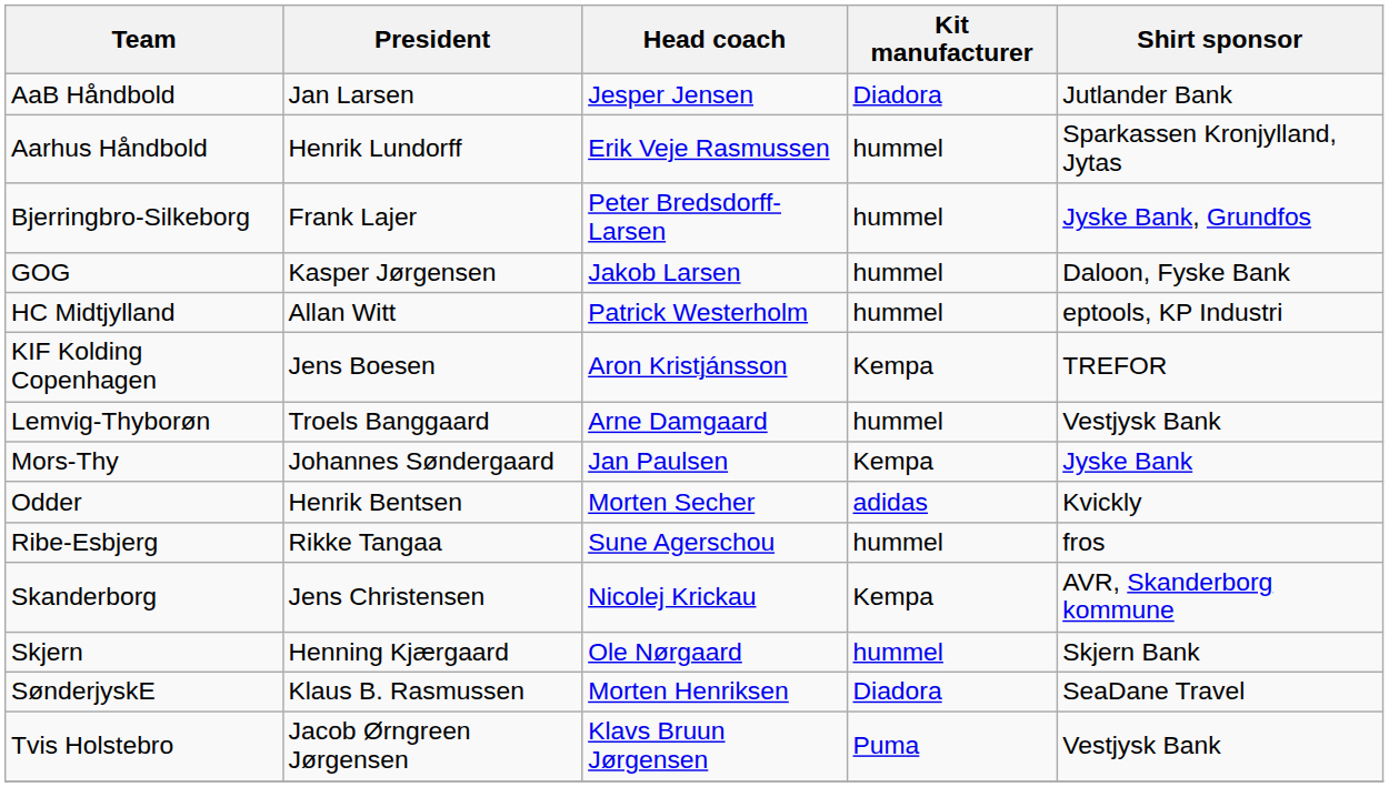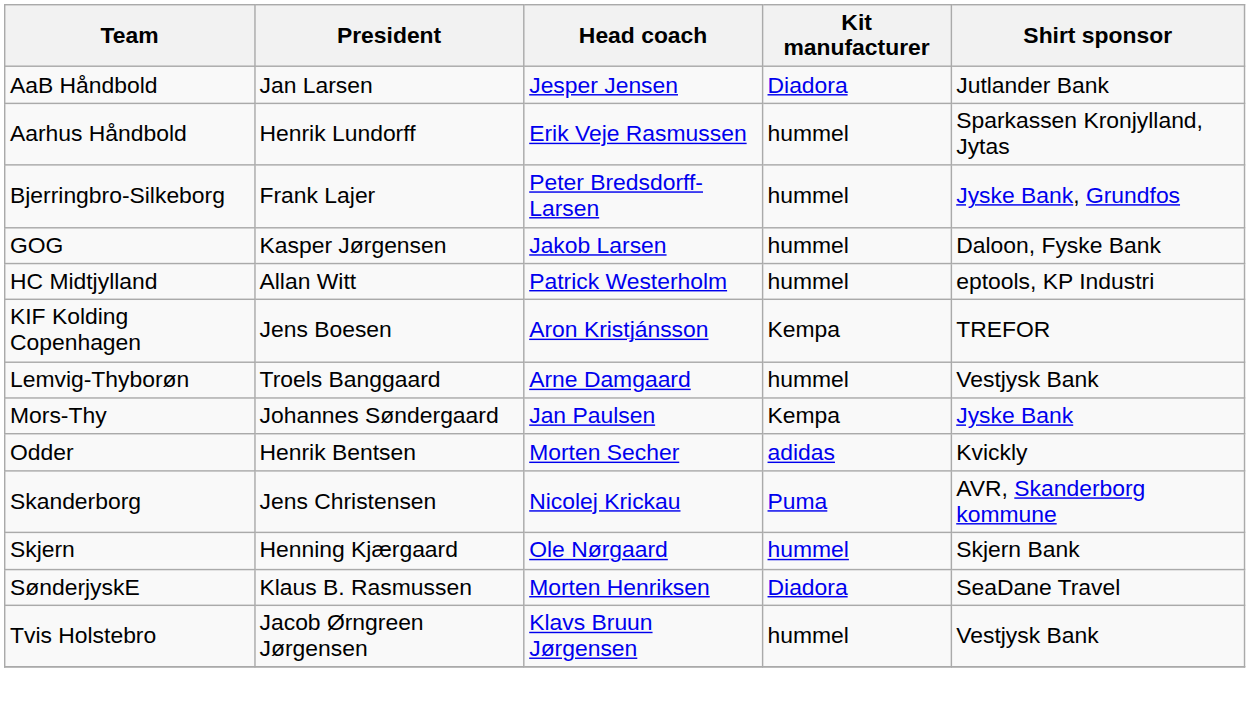- row: Ribe-Esbjerg | Rikke Tangaa | Sune Agerschou | hummel | fros
Skanderborg | Kit manufacturer: Kempa -> Puma
Tvis Holstebro | Kit manufacturer: Puma -> hummel
